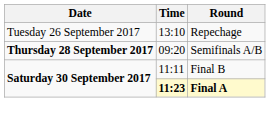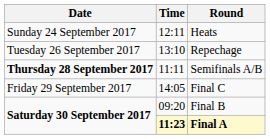+ row: Sunday 24 September 2017 | 12:11 | Heats
Semifinals A/B | Time: 09:20 -> 11:11
+ row: Friday 29 September 2017 | 14:05 | Final C
Final B | Time: 11:11 -> 09:20
